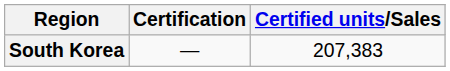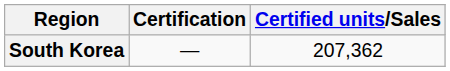South Korea | Certified units/Sales: 207,383 -> 207,362
